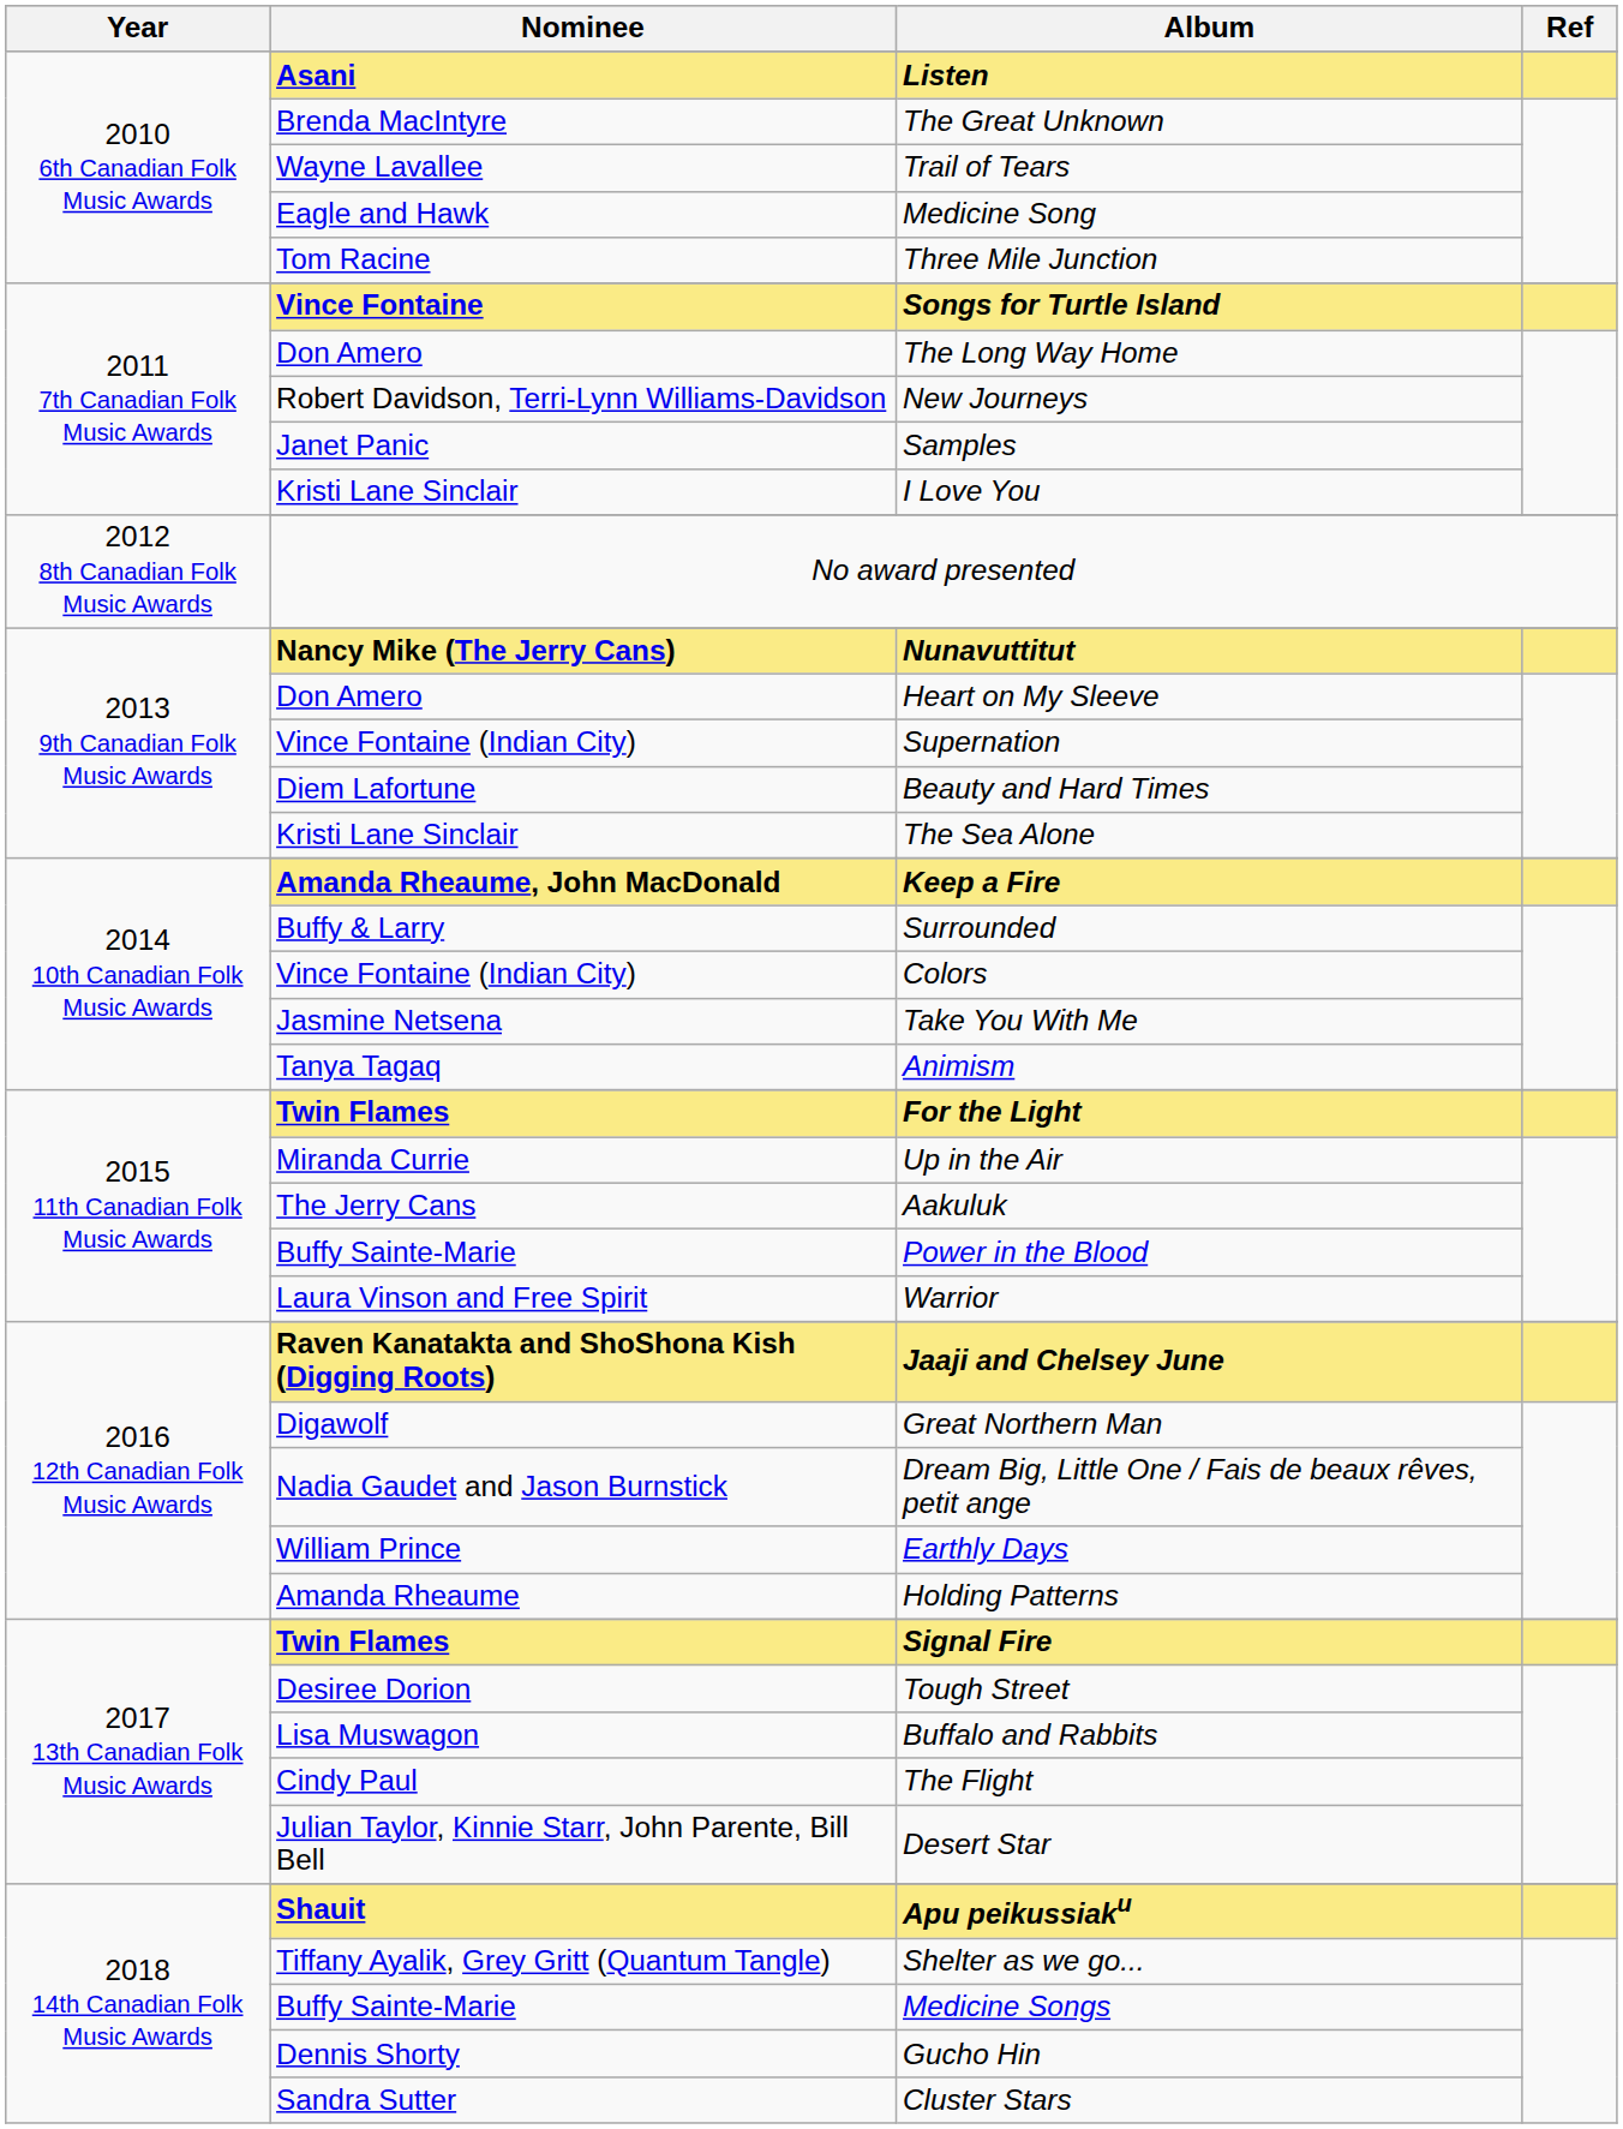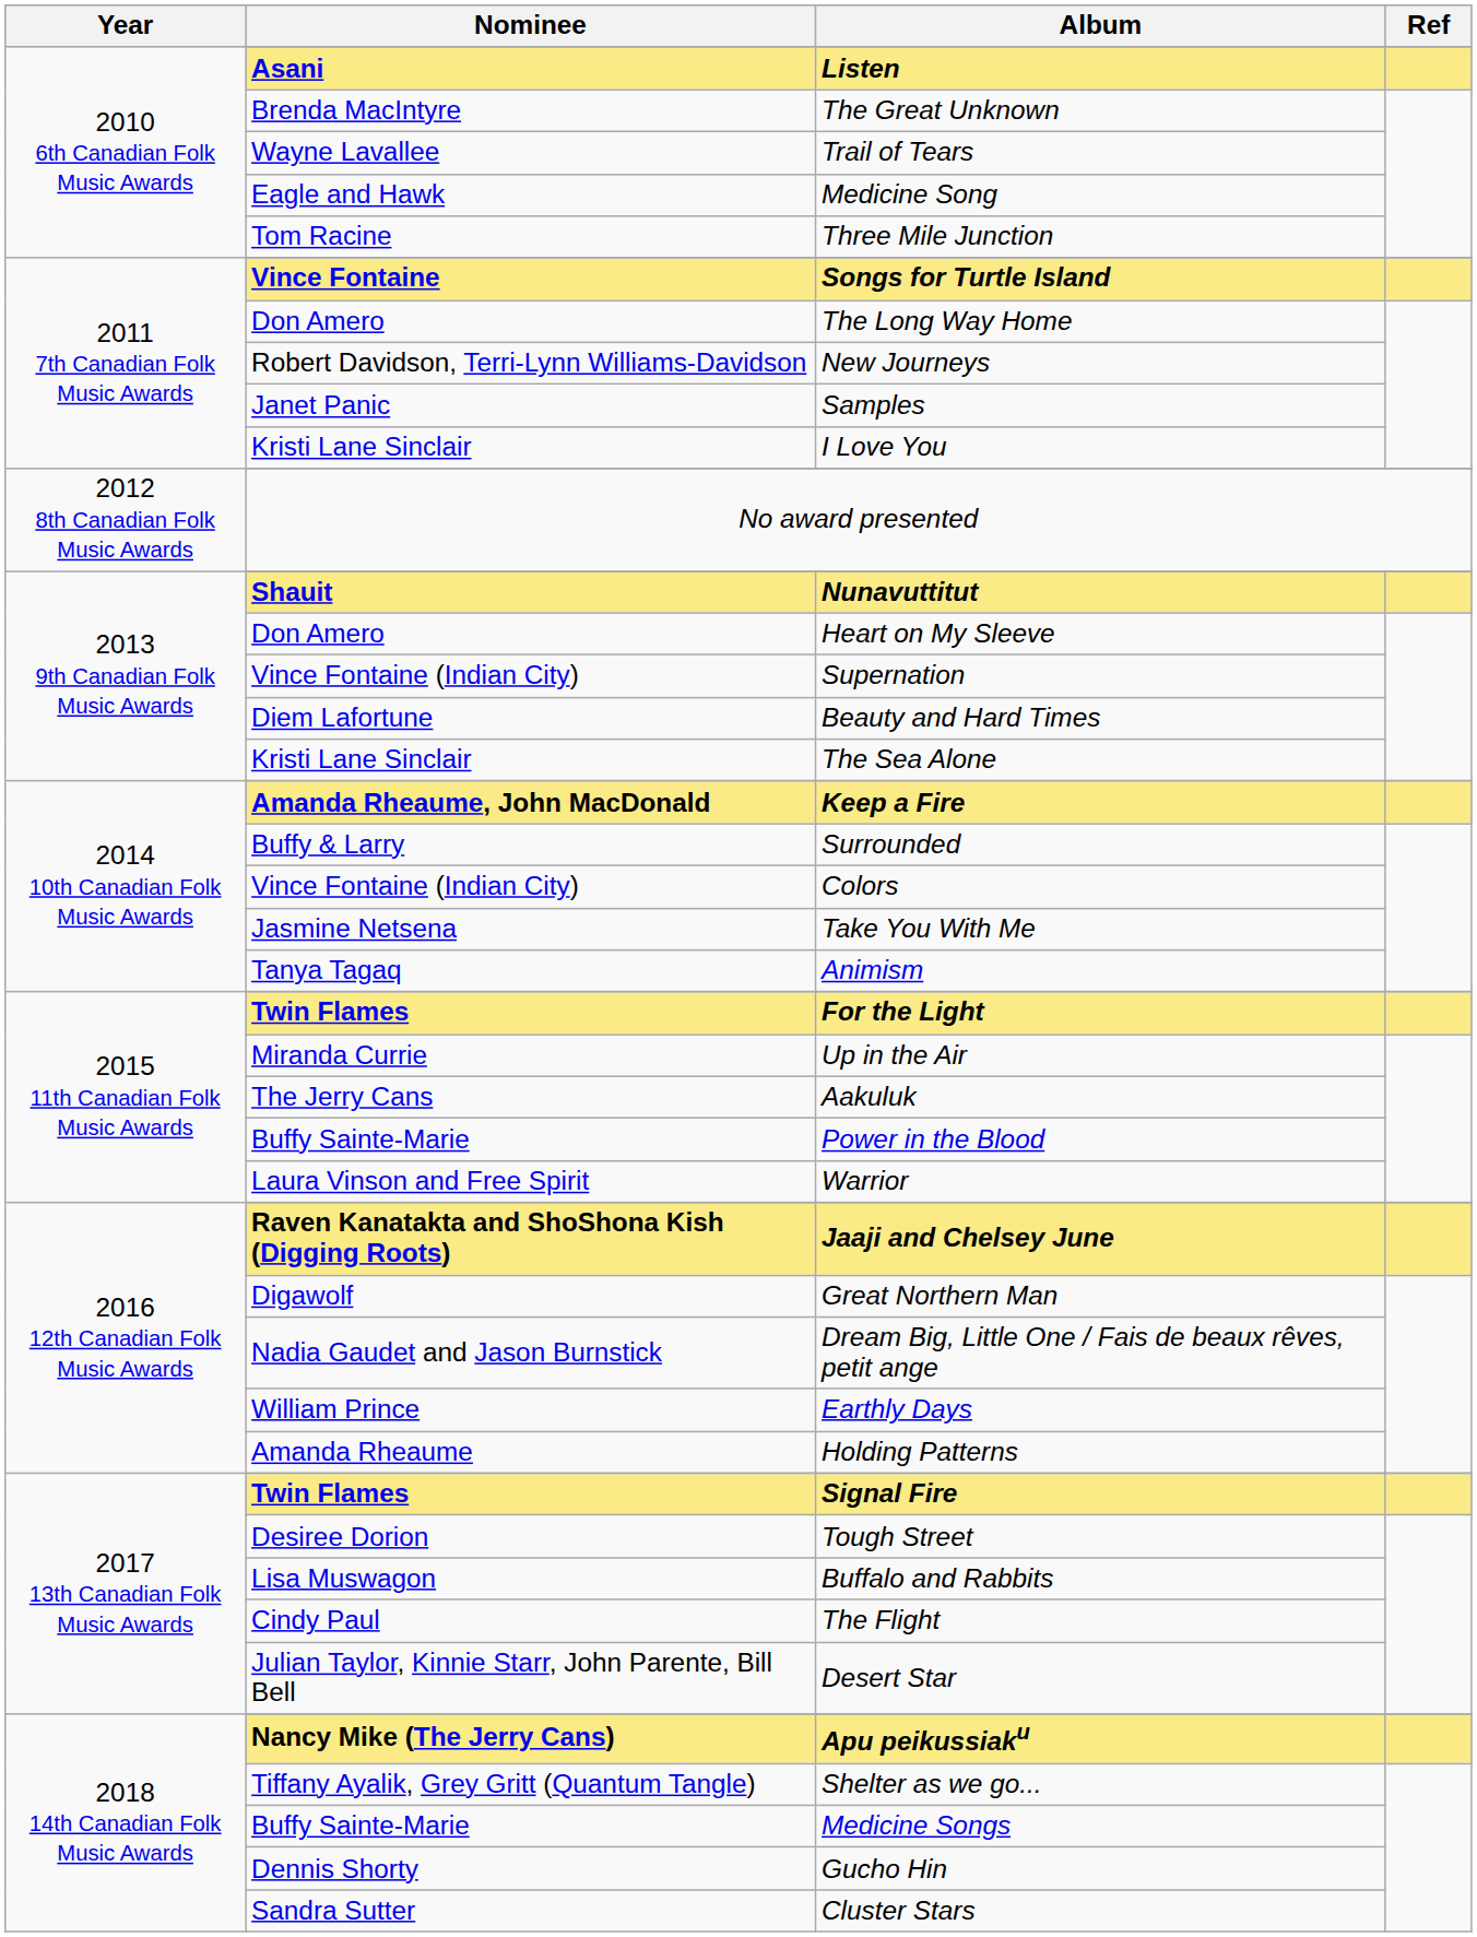Nunavuttitut | Nominee: Nancy Mike (The Jerry Cans) -> Shauit
Apu peikussiaku | Nominee: Shauit -> Nancy Mike (The Jerry Cans)
